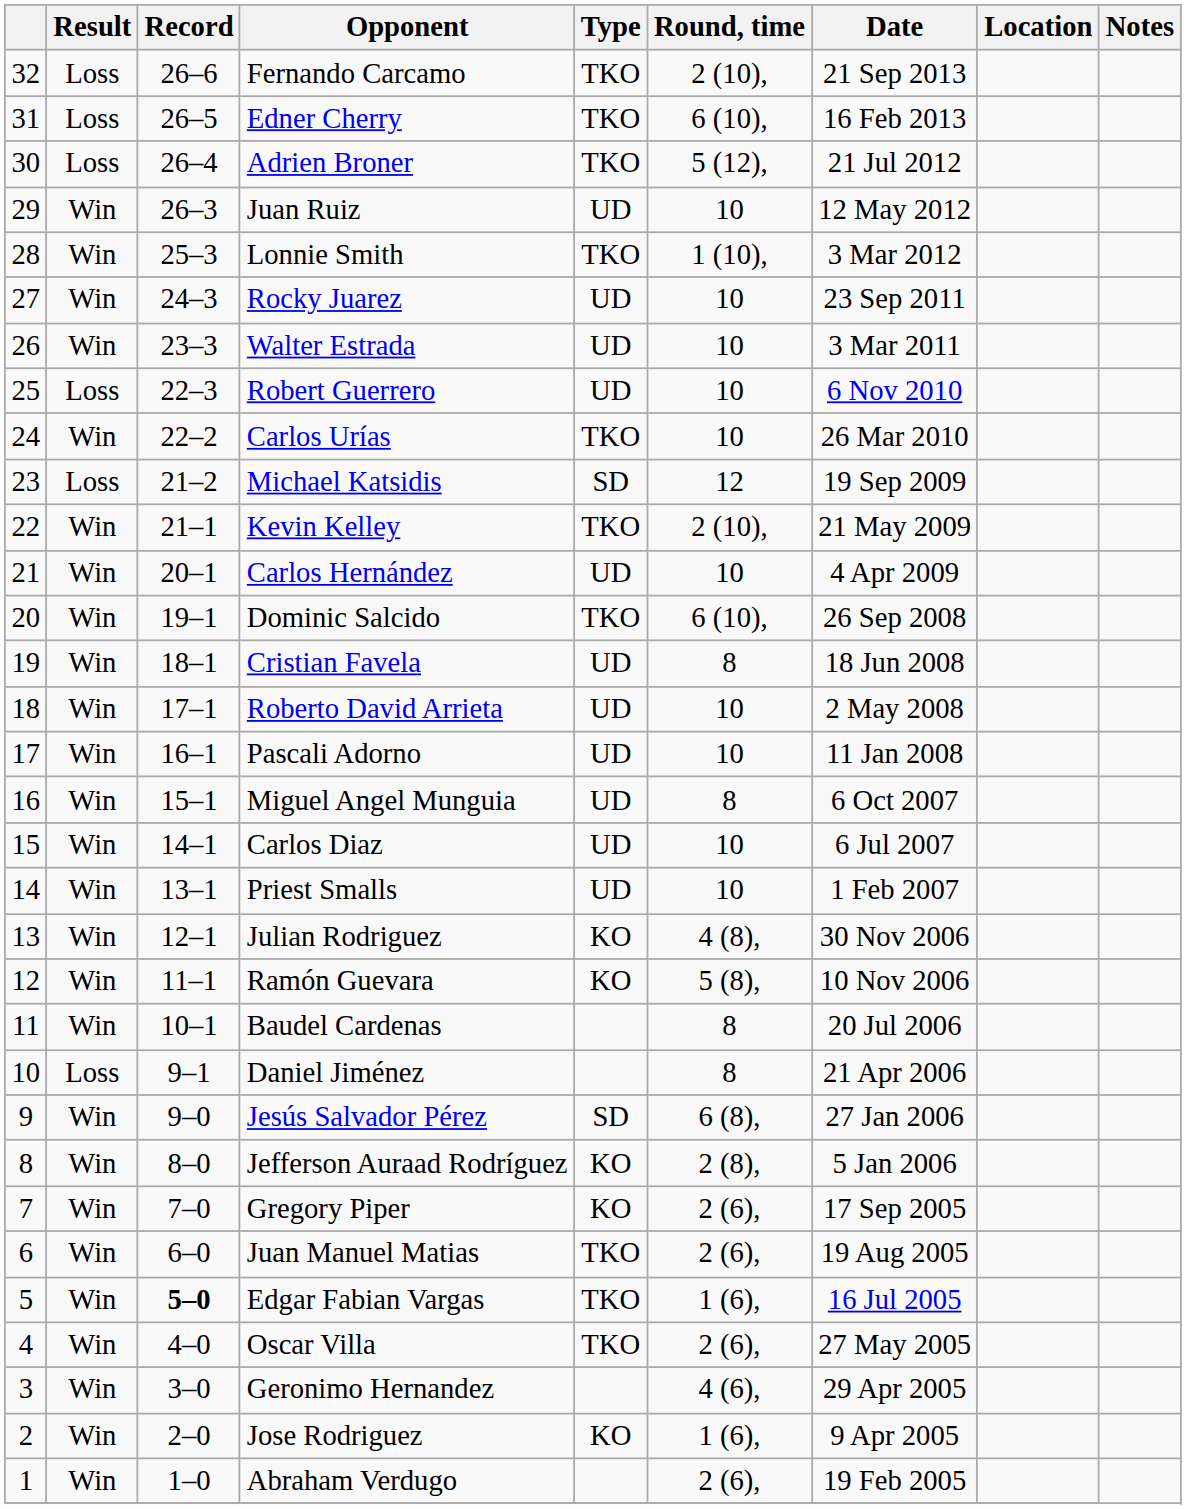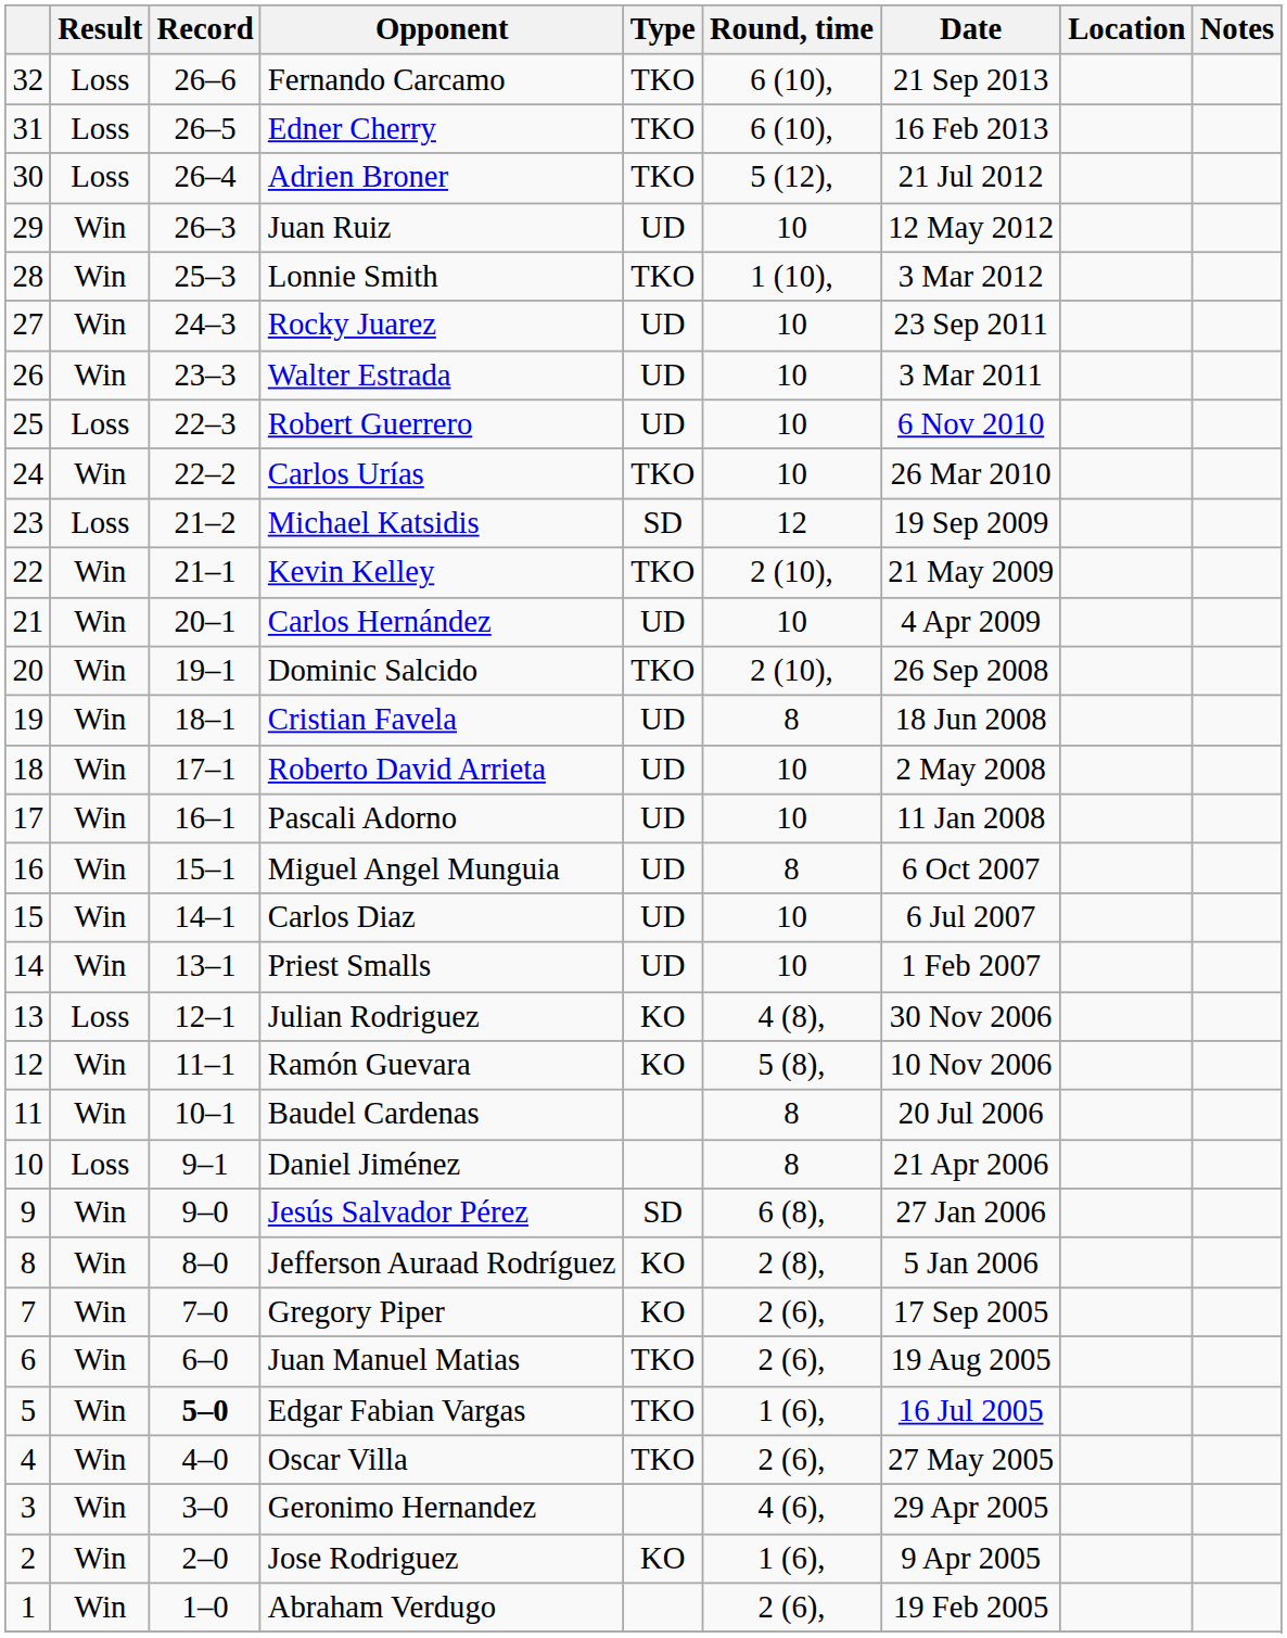Fernando Carcamo | Round, time: 2 (10), -> 6 (10),
Dominic Salcido | Round, time: 6 (10), -> 2 (10),
Julian Rodriguez | Result: Win -> Loss
